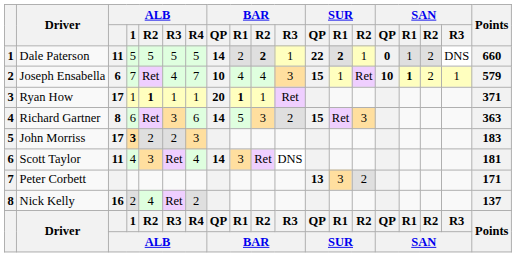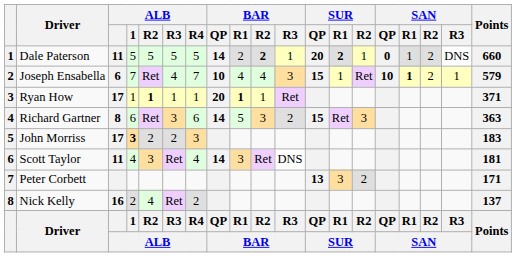Dale Paterson | SUR / QP: 22 -> 20
